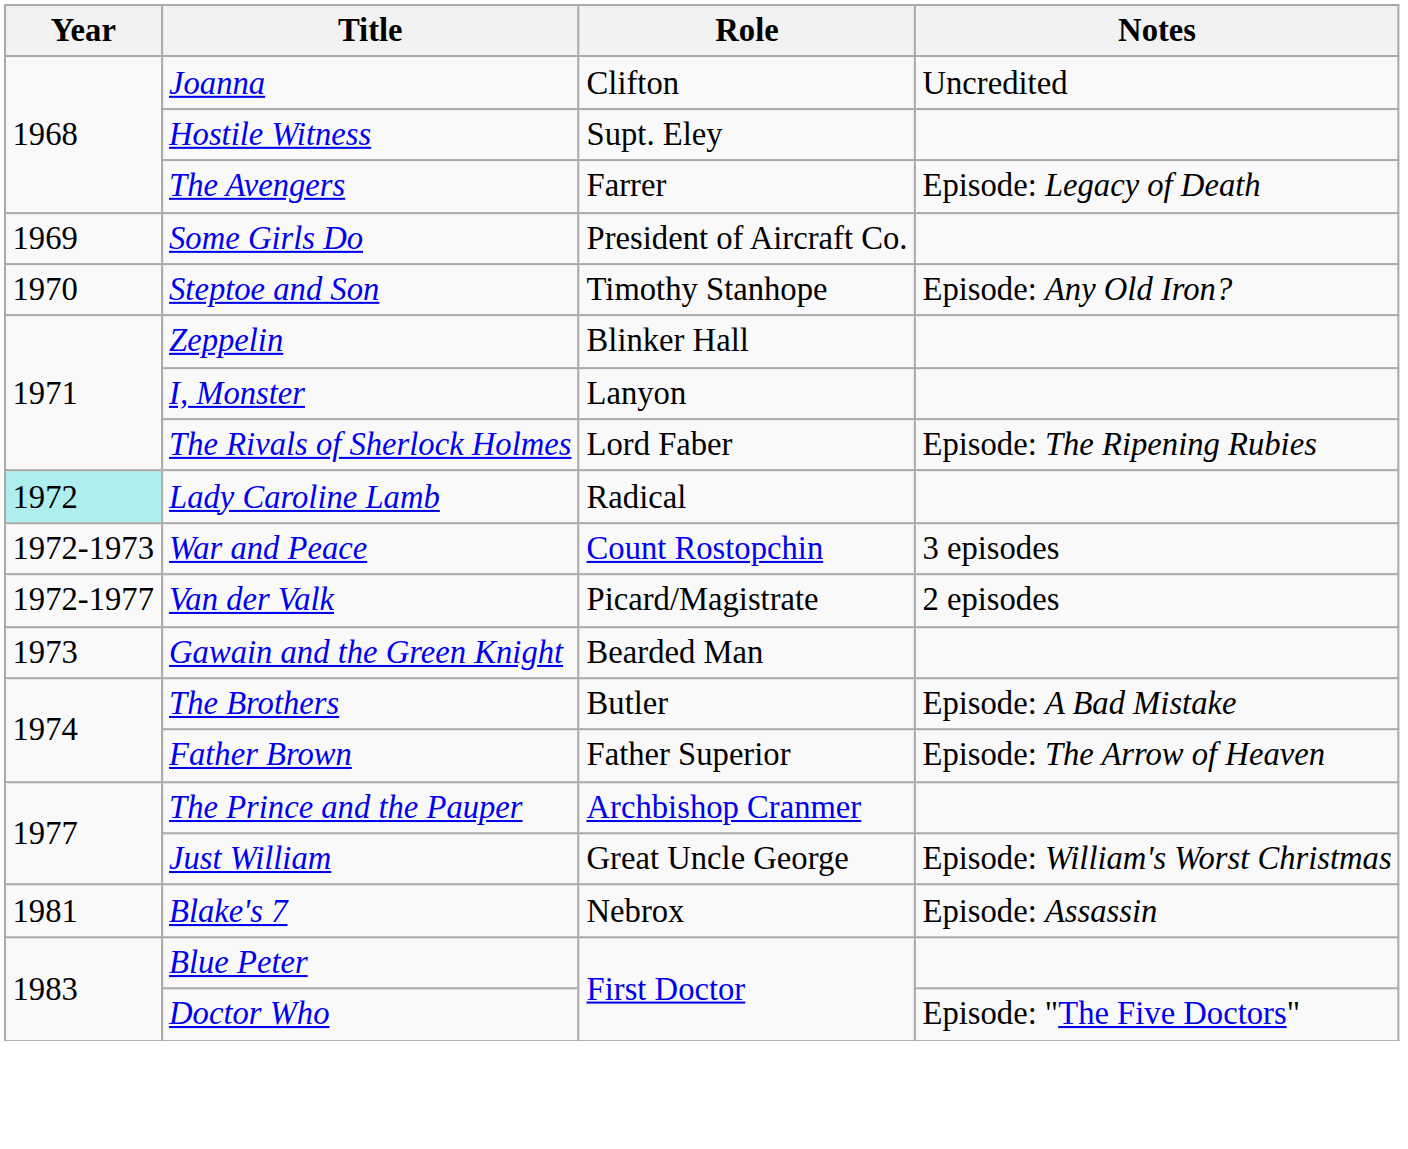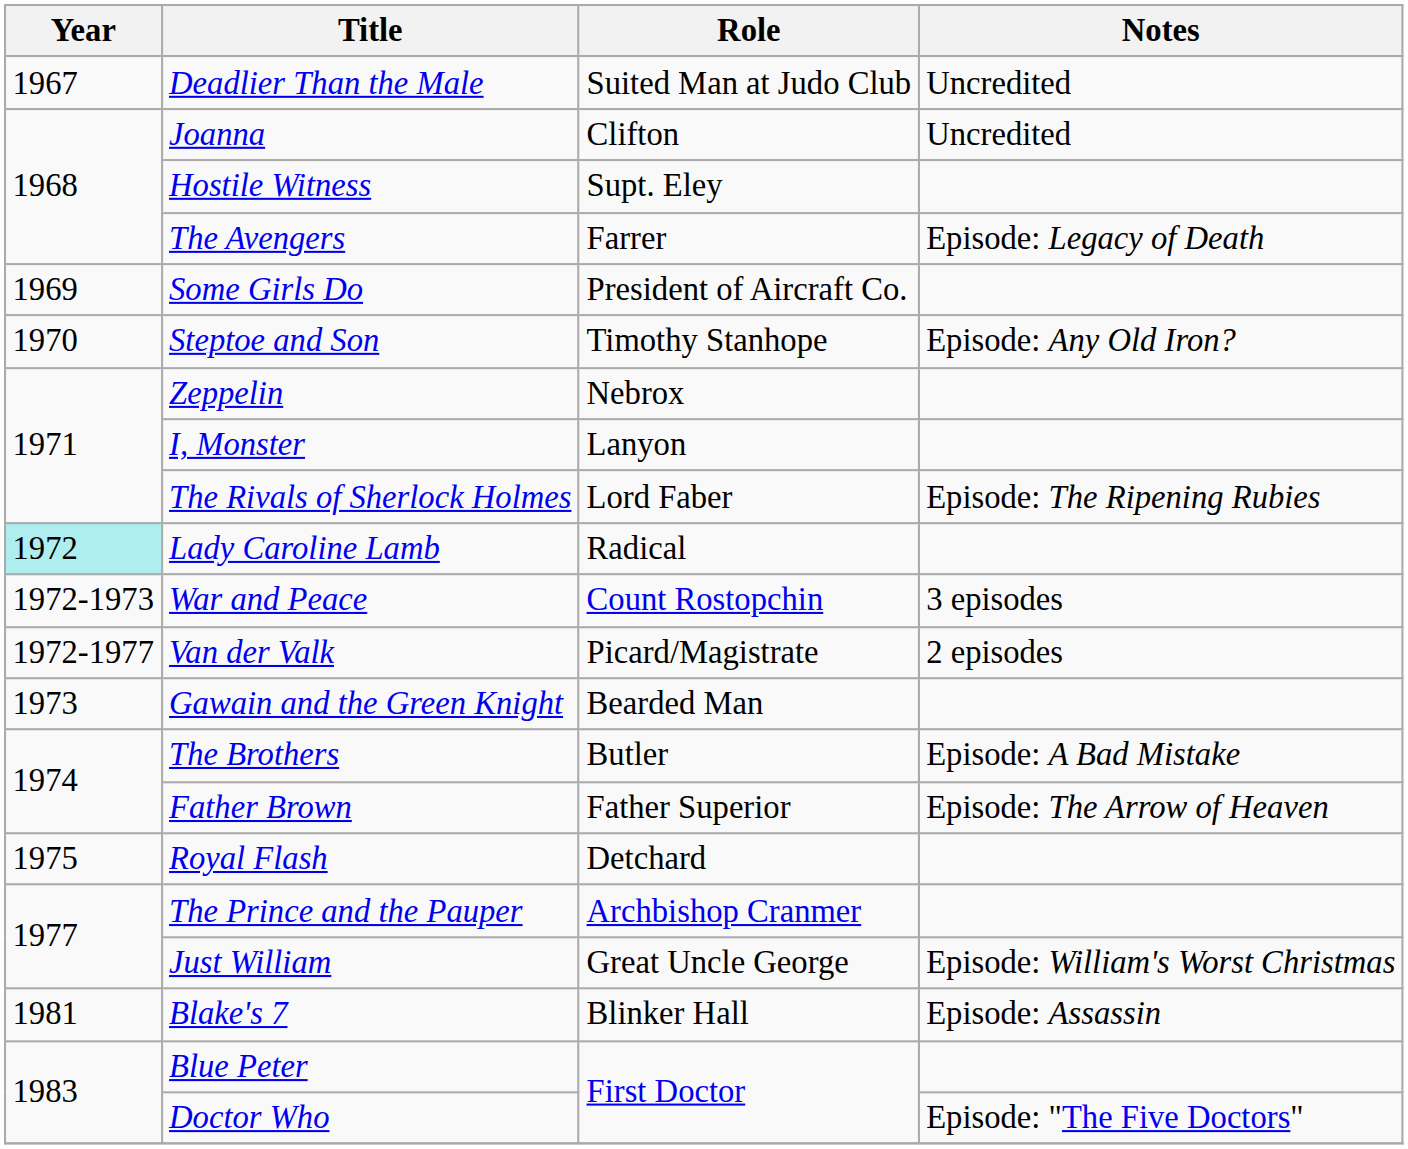+ row: 1967 | Deadlier Than the Male | Suited Man at Judo Club | Uncredited
Zeppelin | Role: Blinker Hall -> Nebrox
+ row: 1975 | Royal Flash | Detchard
Blake's 7 | Role: Nebrox -> Blinker Hall
